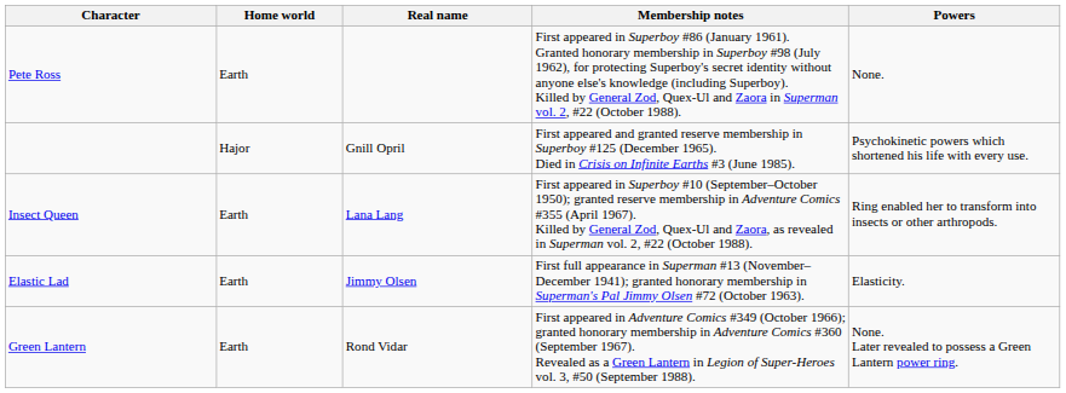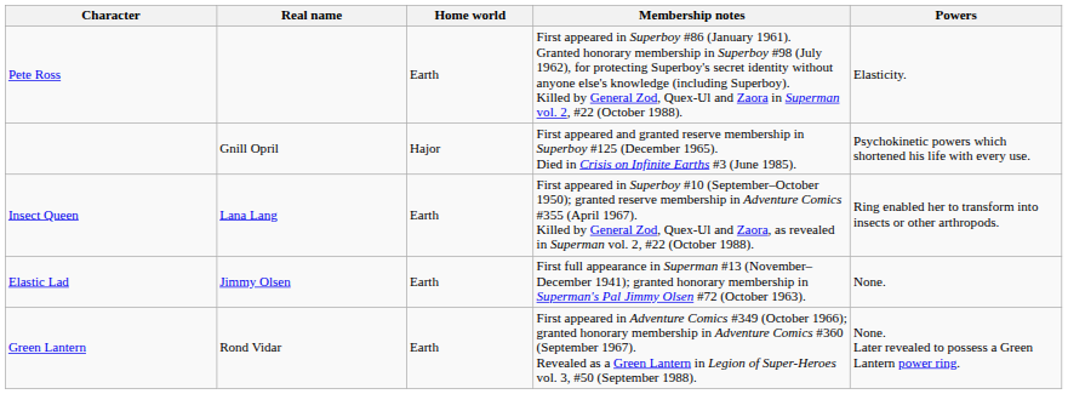columns swapped: Real name <-> Home world
Pete Ross | Powers: None. -> Elasticity.
Elastic Lad | Powers: Elasticity. -> None.
